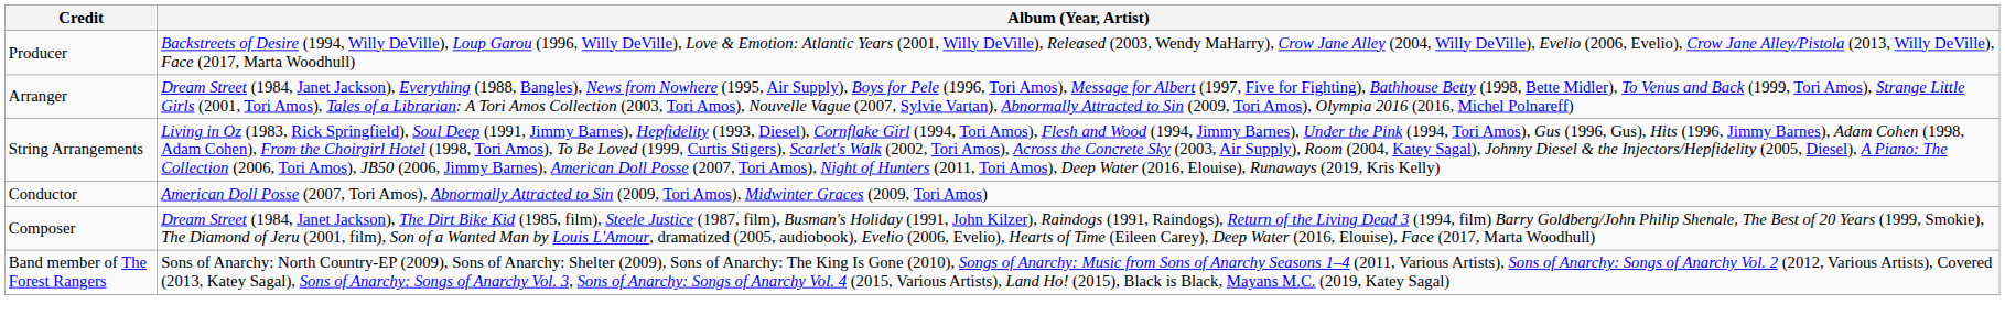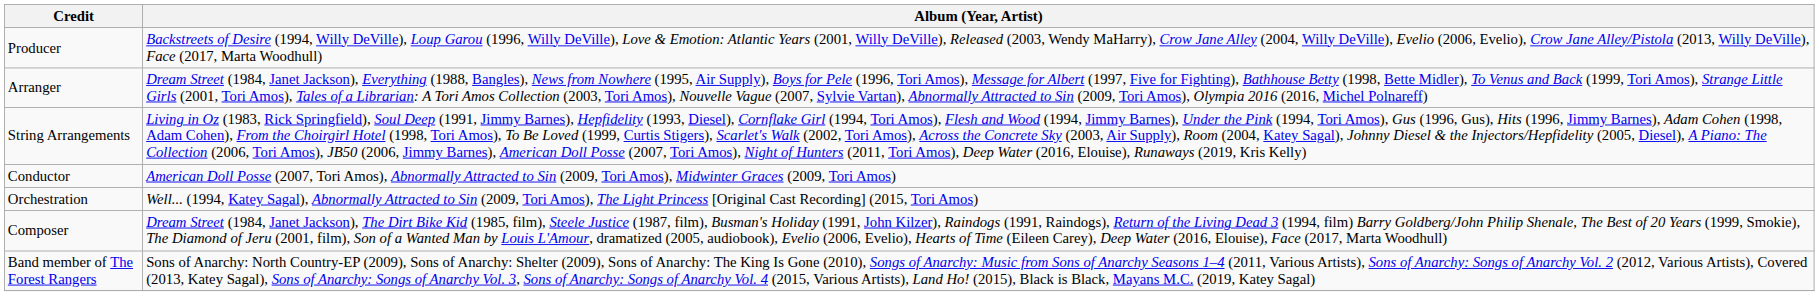+ row: Orchestration | Well... (1994, Katey Sagal), Abnormally Attracted to Sin (2009, Tori Amos), The Light Princess [Original Cast Recording] (2015, Tori Amos)
